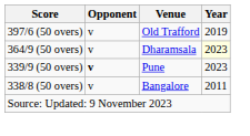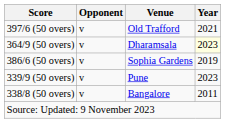397/6 (50 overs) | Year: 2019 -> 2021
+ row: 386/6 (50 overs) | v | Sophia Gardens | 2019
339/9 (50 overs) | Opponent: bold -> normal
